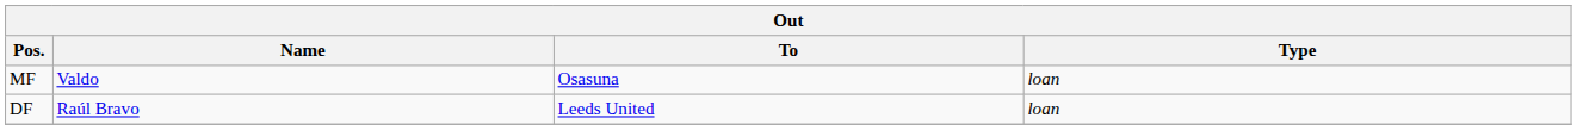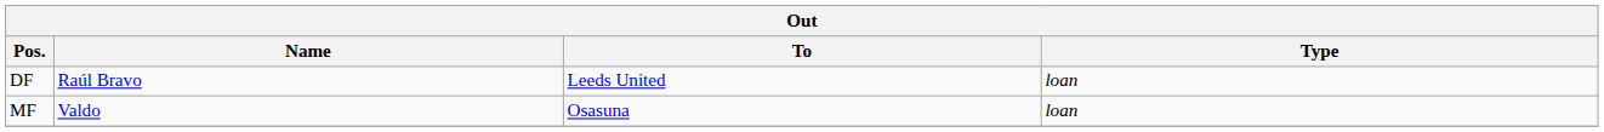rows swapped: DF <-> MF
